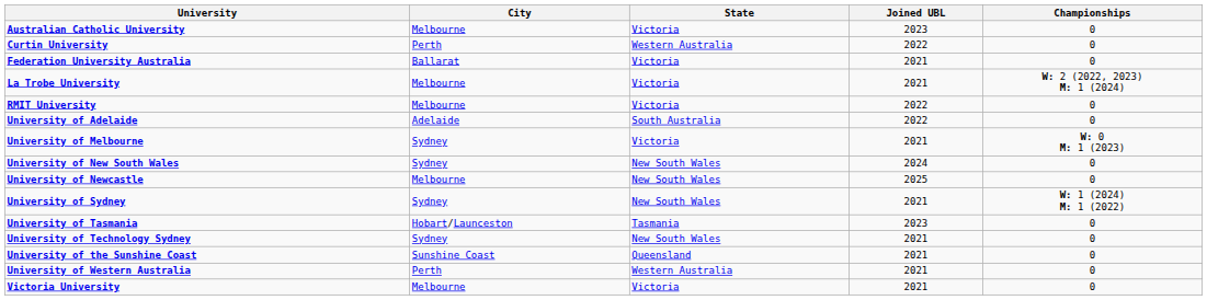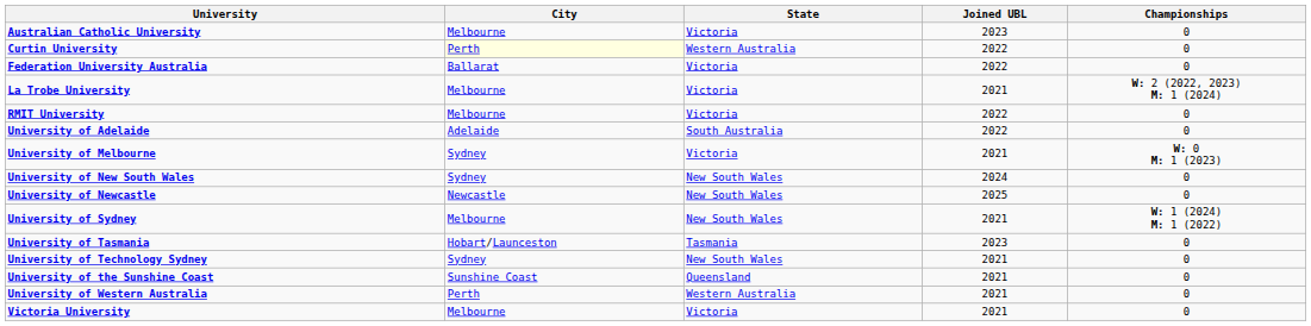Curtin University | City: no background -> lightyellow background
Federation University Australia | Joined UBL: 2021 -> 2022
University of Newcastle | City: Melbourne -> Newcastle
University of Sydney | City: Sydney -> Melbourne
